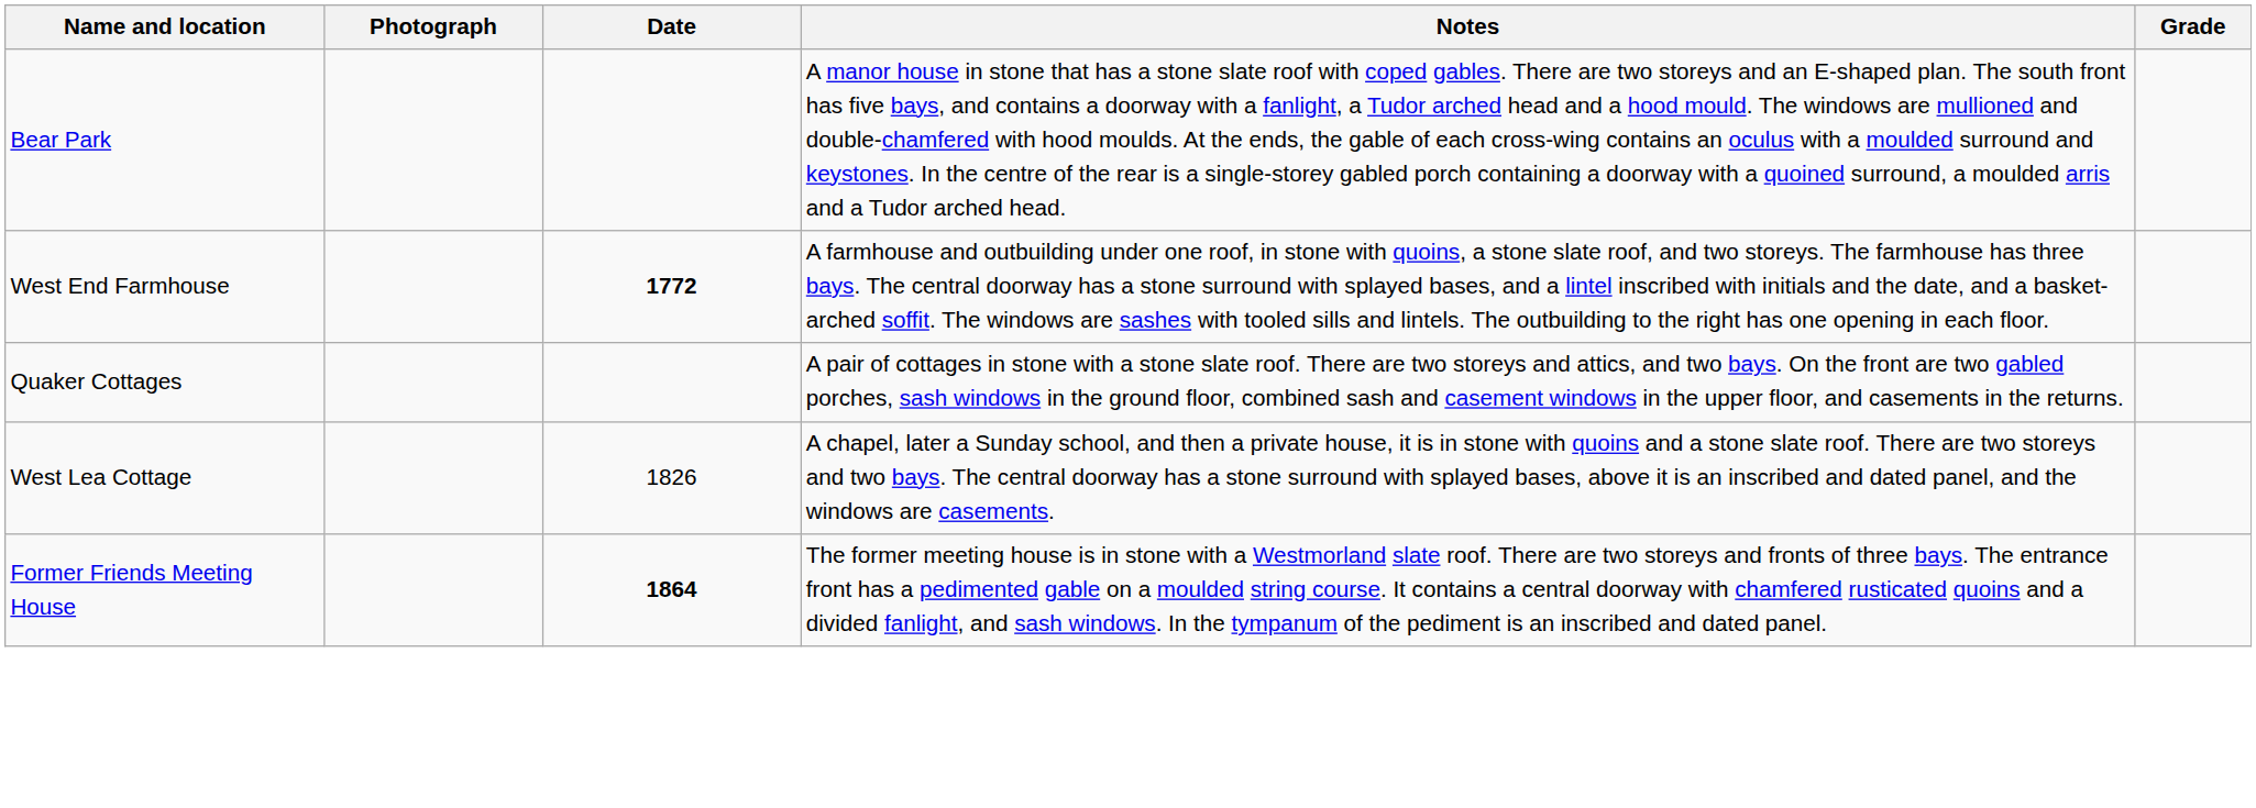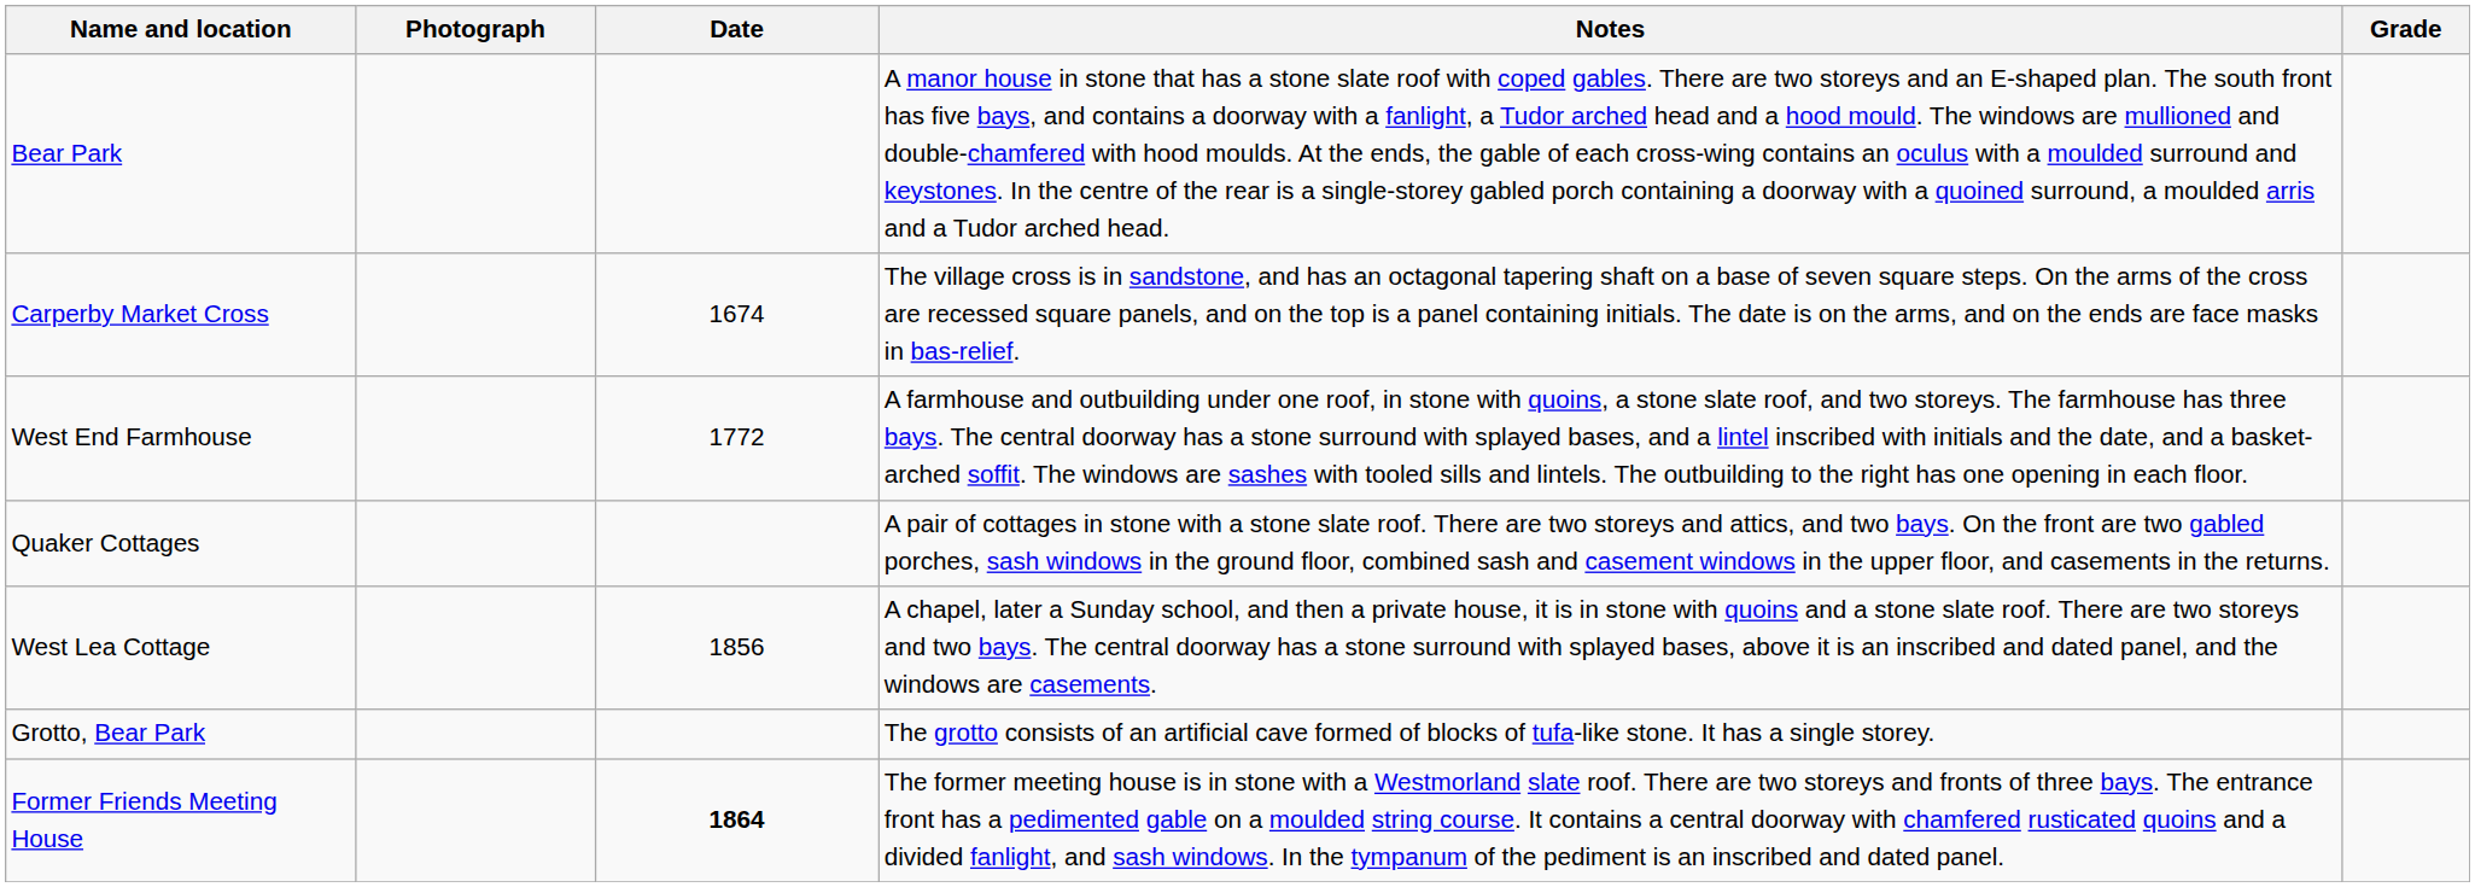+ row: Carperby Market Cross | 1674 | The village cross is in sandstone, and has an octagonal tapering shaft on a base of seven square steps. On the arms of the cross are recessed square panels, and on the top is a panel containing initials. The date is on the arms, and on the ends are face masks in bas-relief.
West End Farmhouse | Date: bold -> normal
West Lea Cottage | Date: 1826 -> 1856
+ row: Grotto, Bear Park | The grotto consists of an artificial cave formed of blocks of tufa-like stone. It has a single storey.
